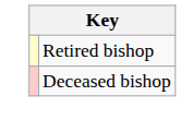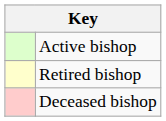+ row: Active bishop
